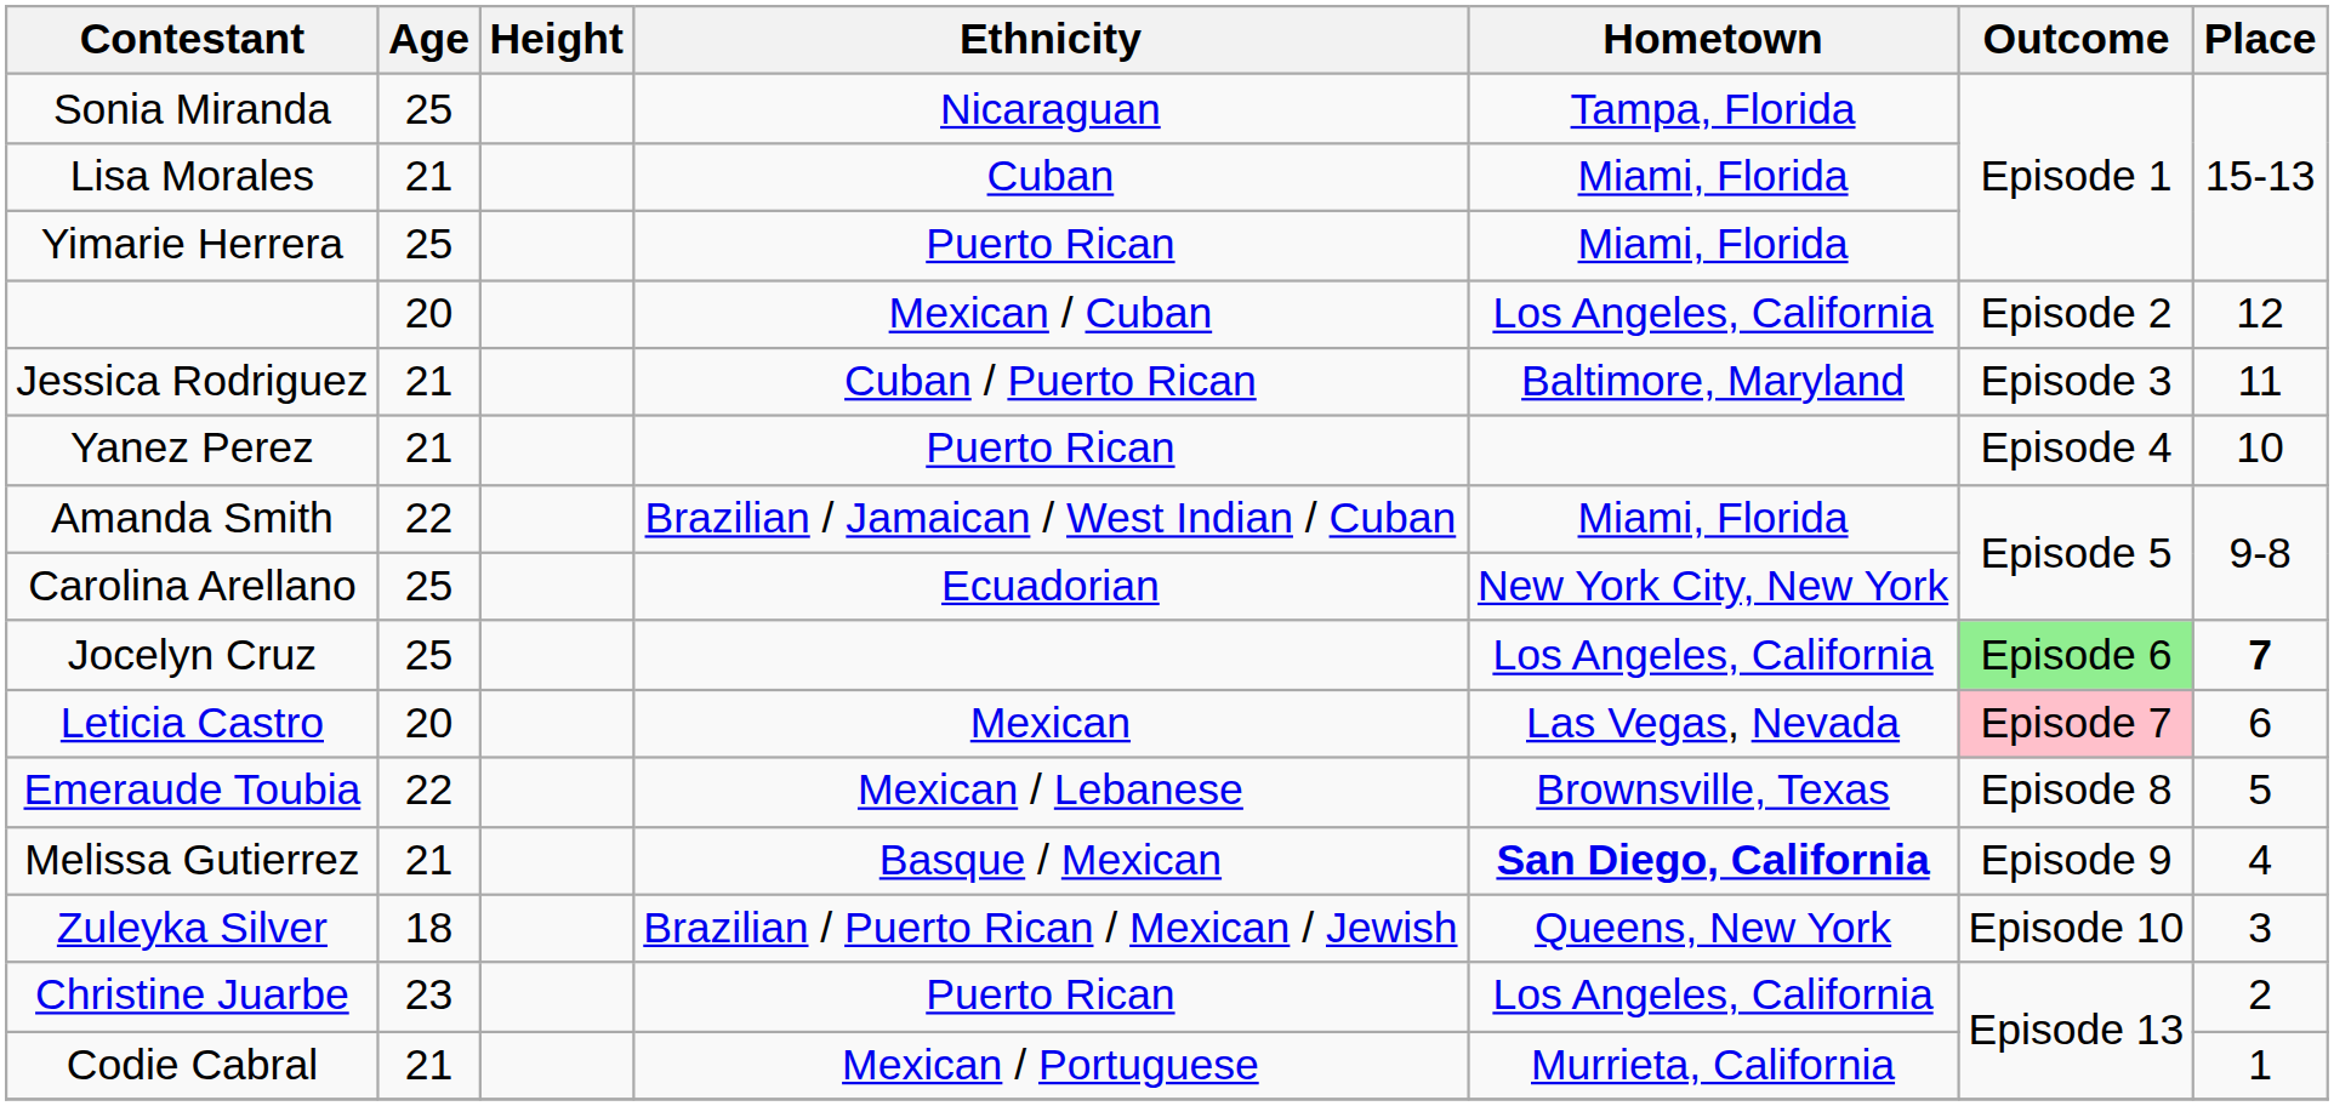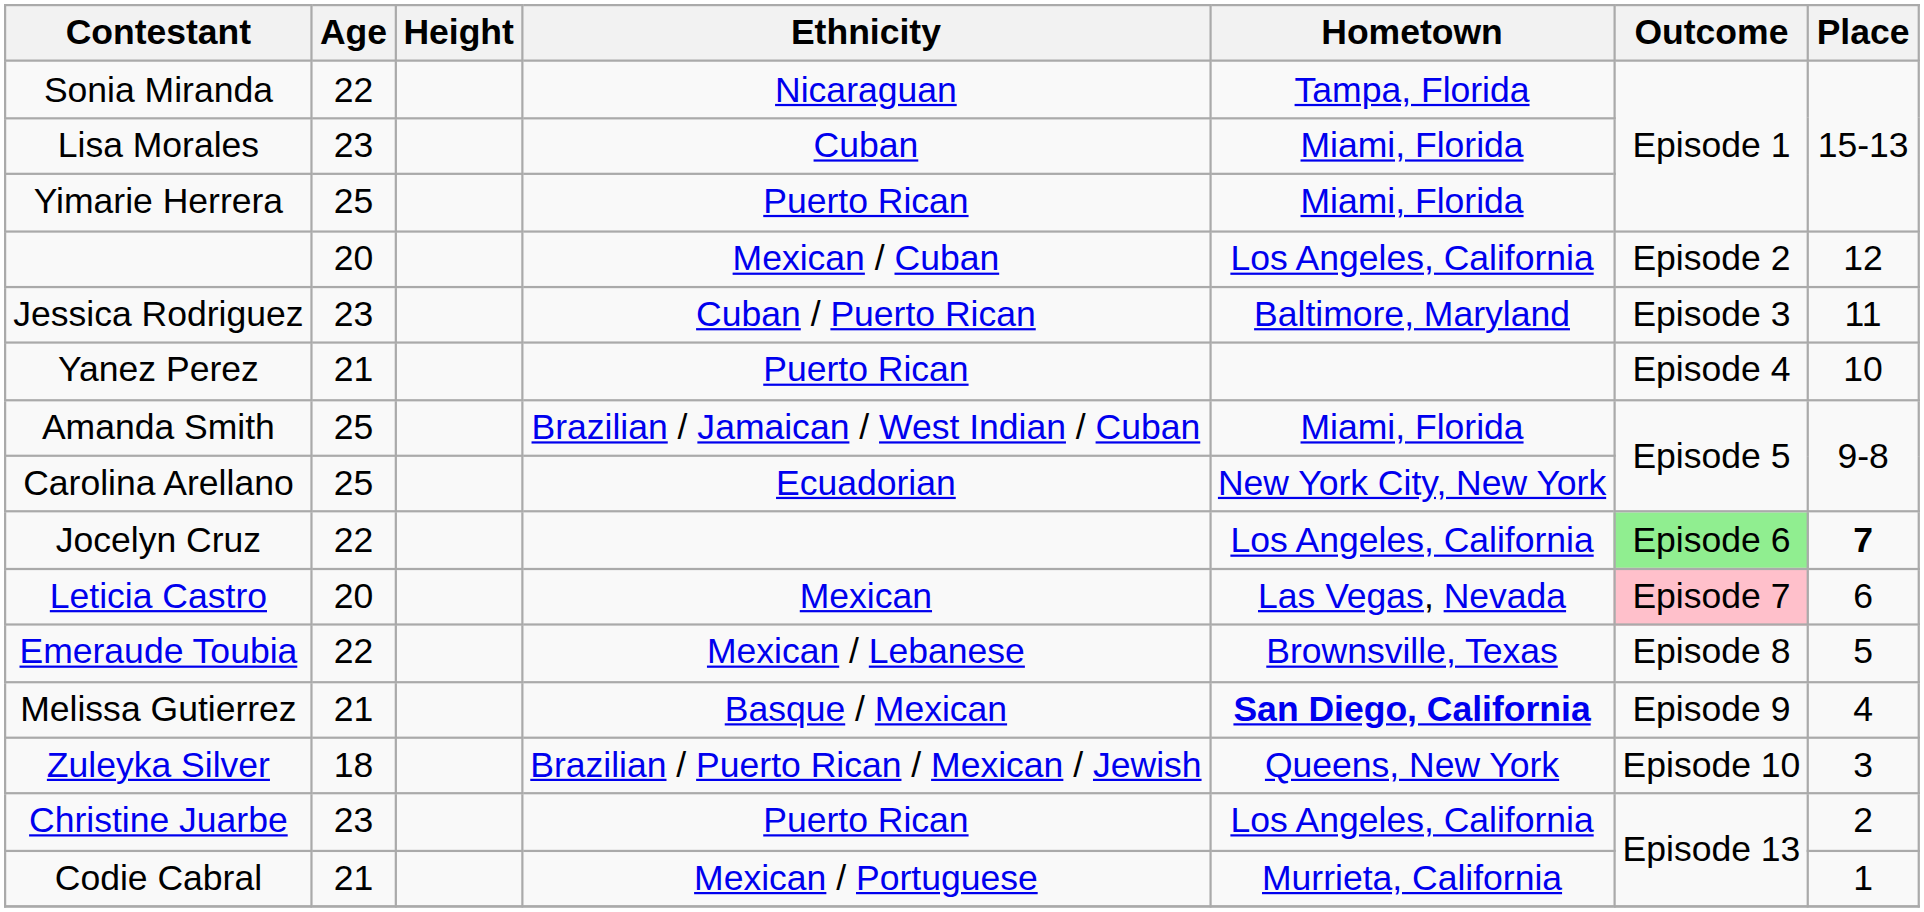Sonia Miranda | Age: 25 -> 22
Lisa Morales | Age: 21 -> 23
Jessica Rodriguez | Age: 21 -> 23
Amanda Smith | Age: 22 -> 25
Jocelyn Cruz | Age: 25 -> 22
